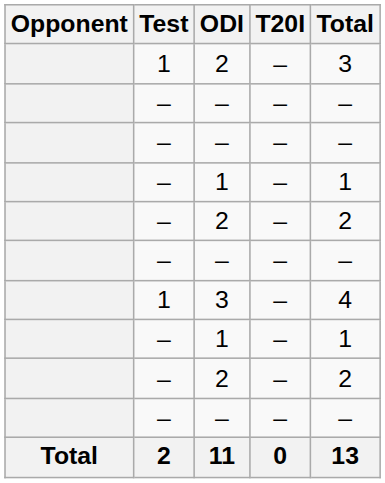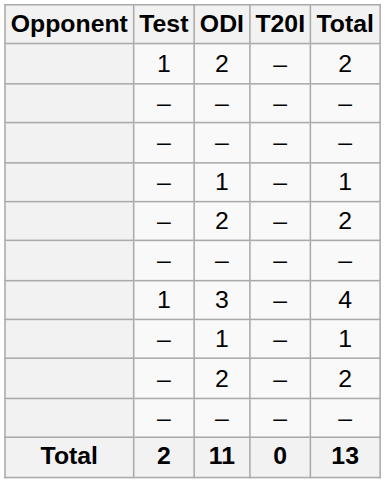1 / 2 | Total: 3 -> 2
